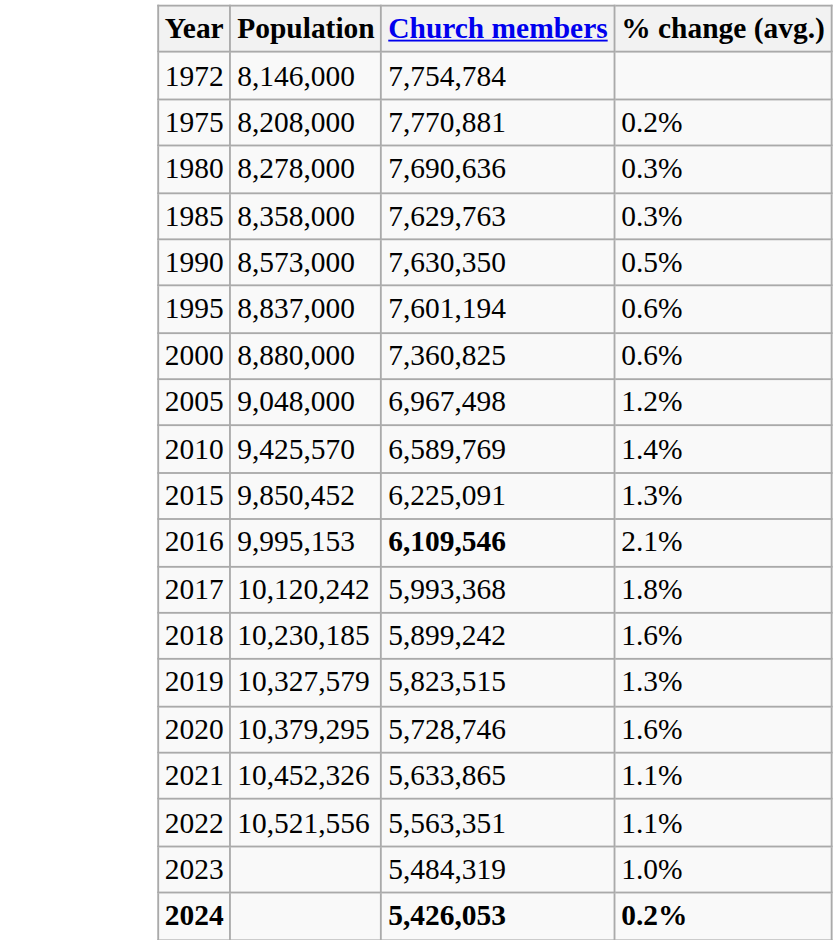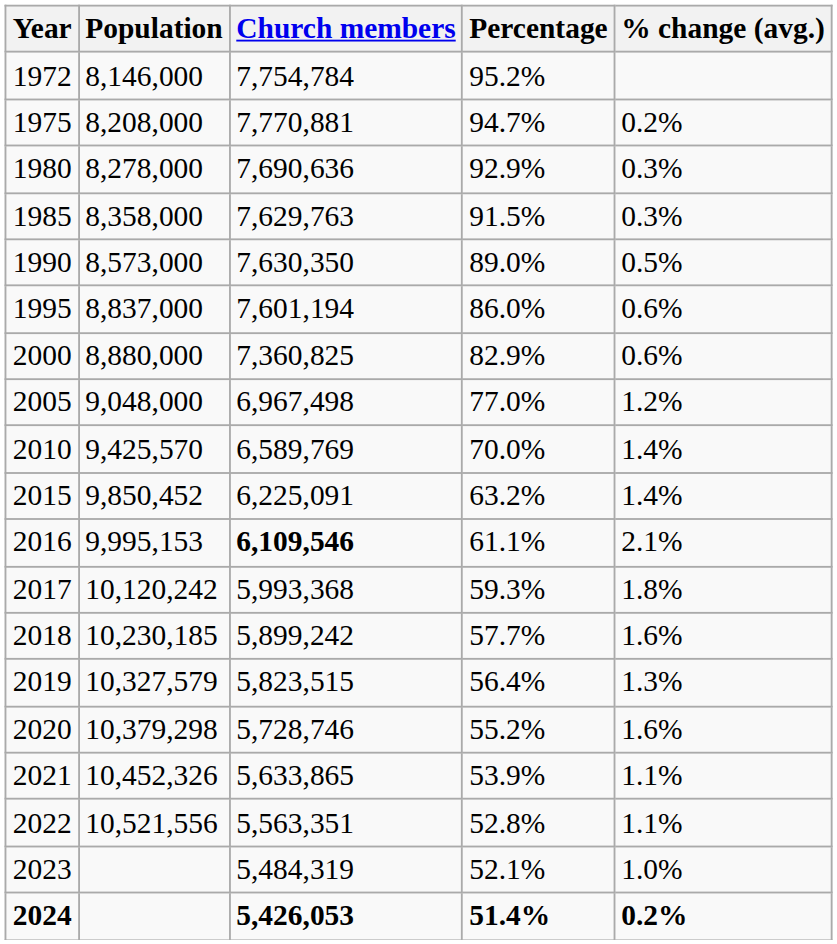+ column: Percentage | 95.2% | 94.7% | 92.9% | 91.5% | 89.0% | 86.0% | 82.9% | 77.0% | 70.0% | 63.2% | 61.1% | 59.3% | 57.7% | 56.4% | 55.2% | 53.9% | 52.8% | 52.1% | 51.4%
2015 | % change (avg.): 1.3% -> 1.4%
2020 | Population: 10,379,295 -> 10,379,298
